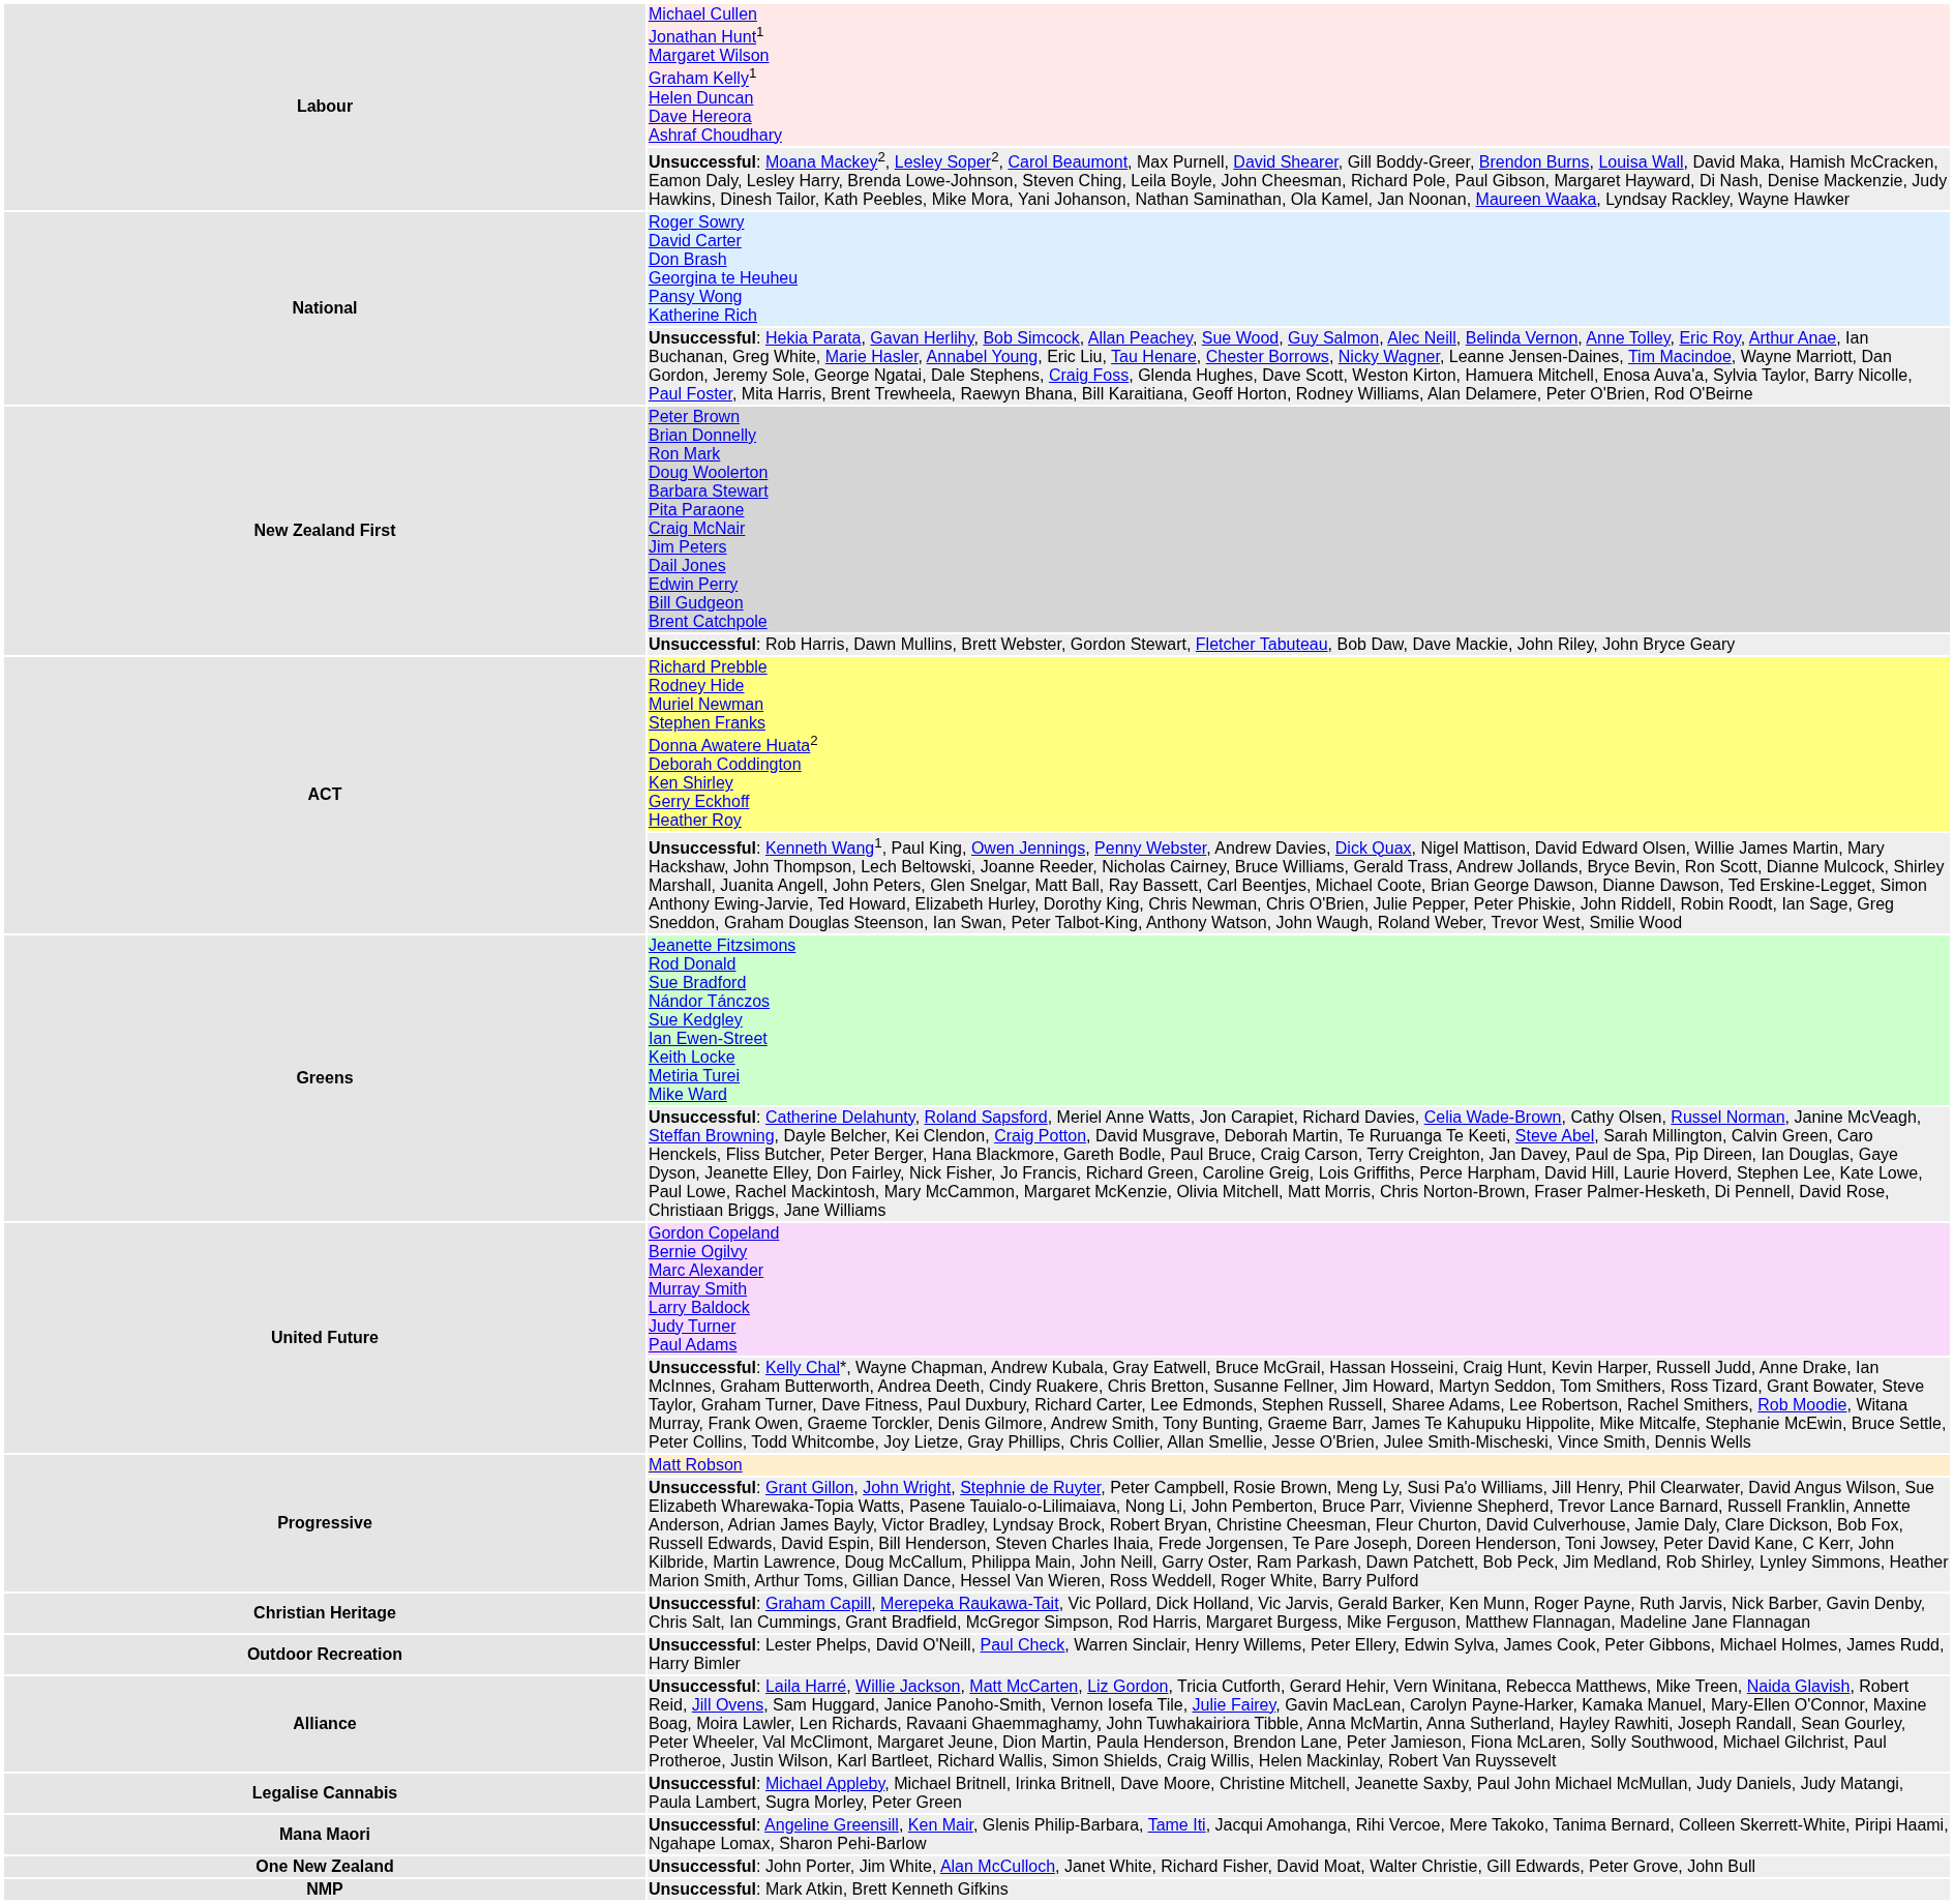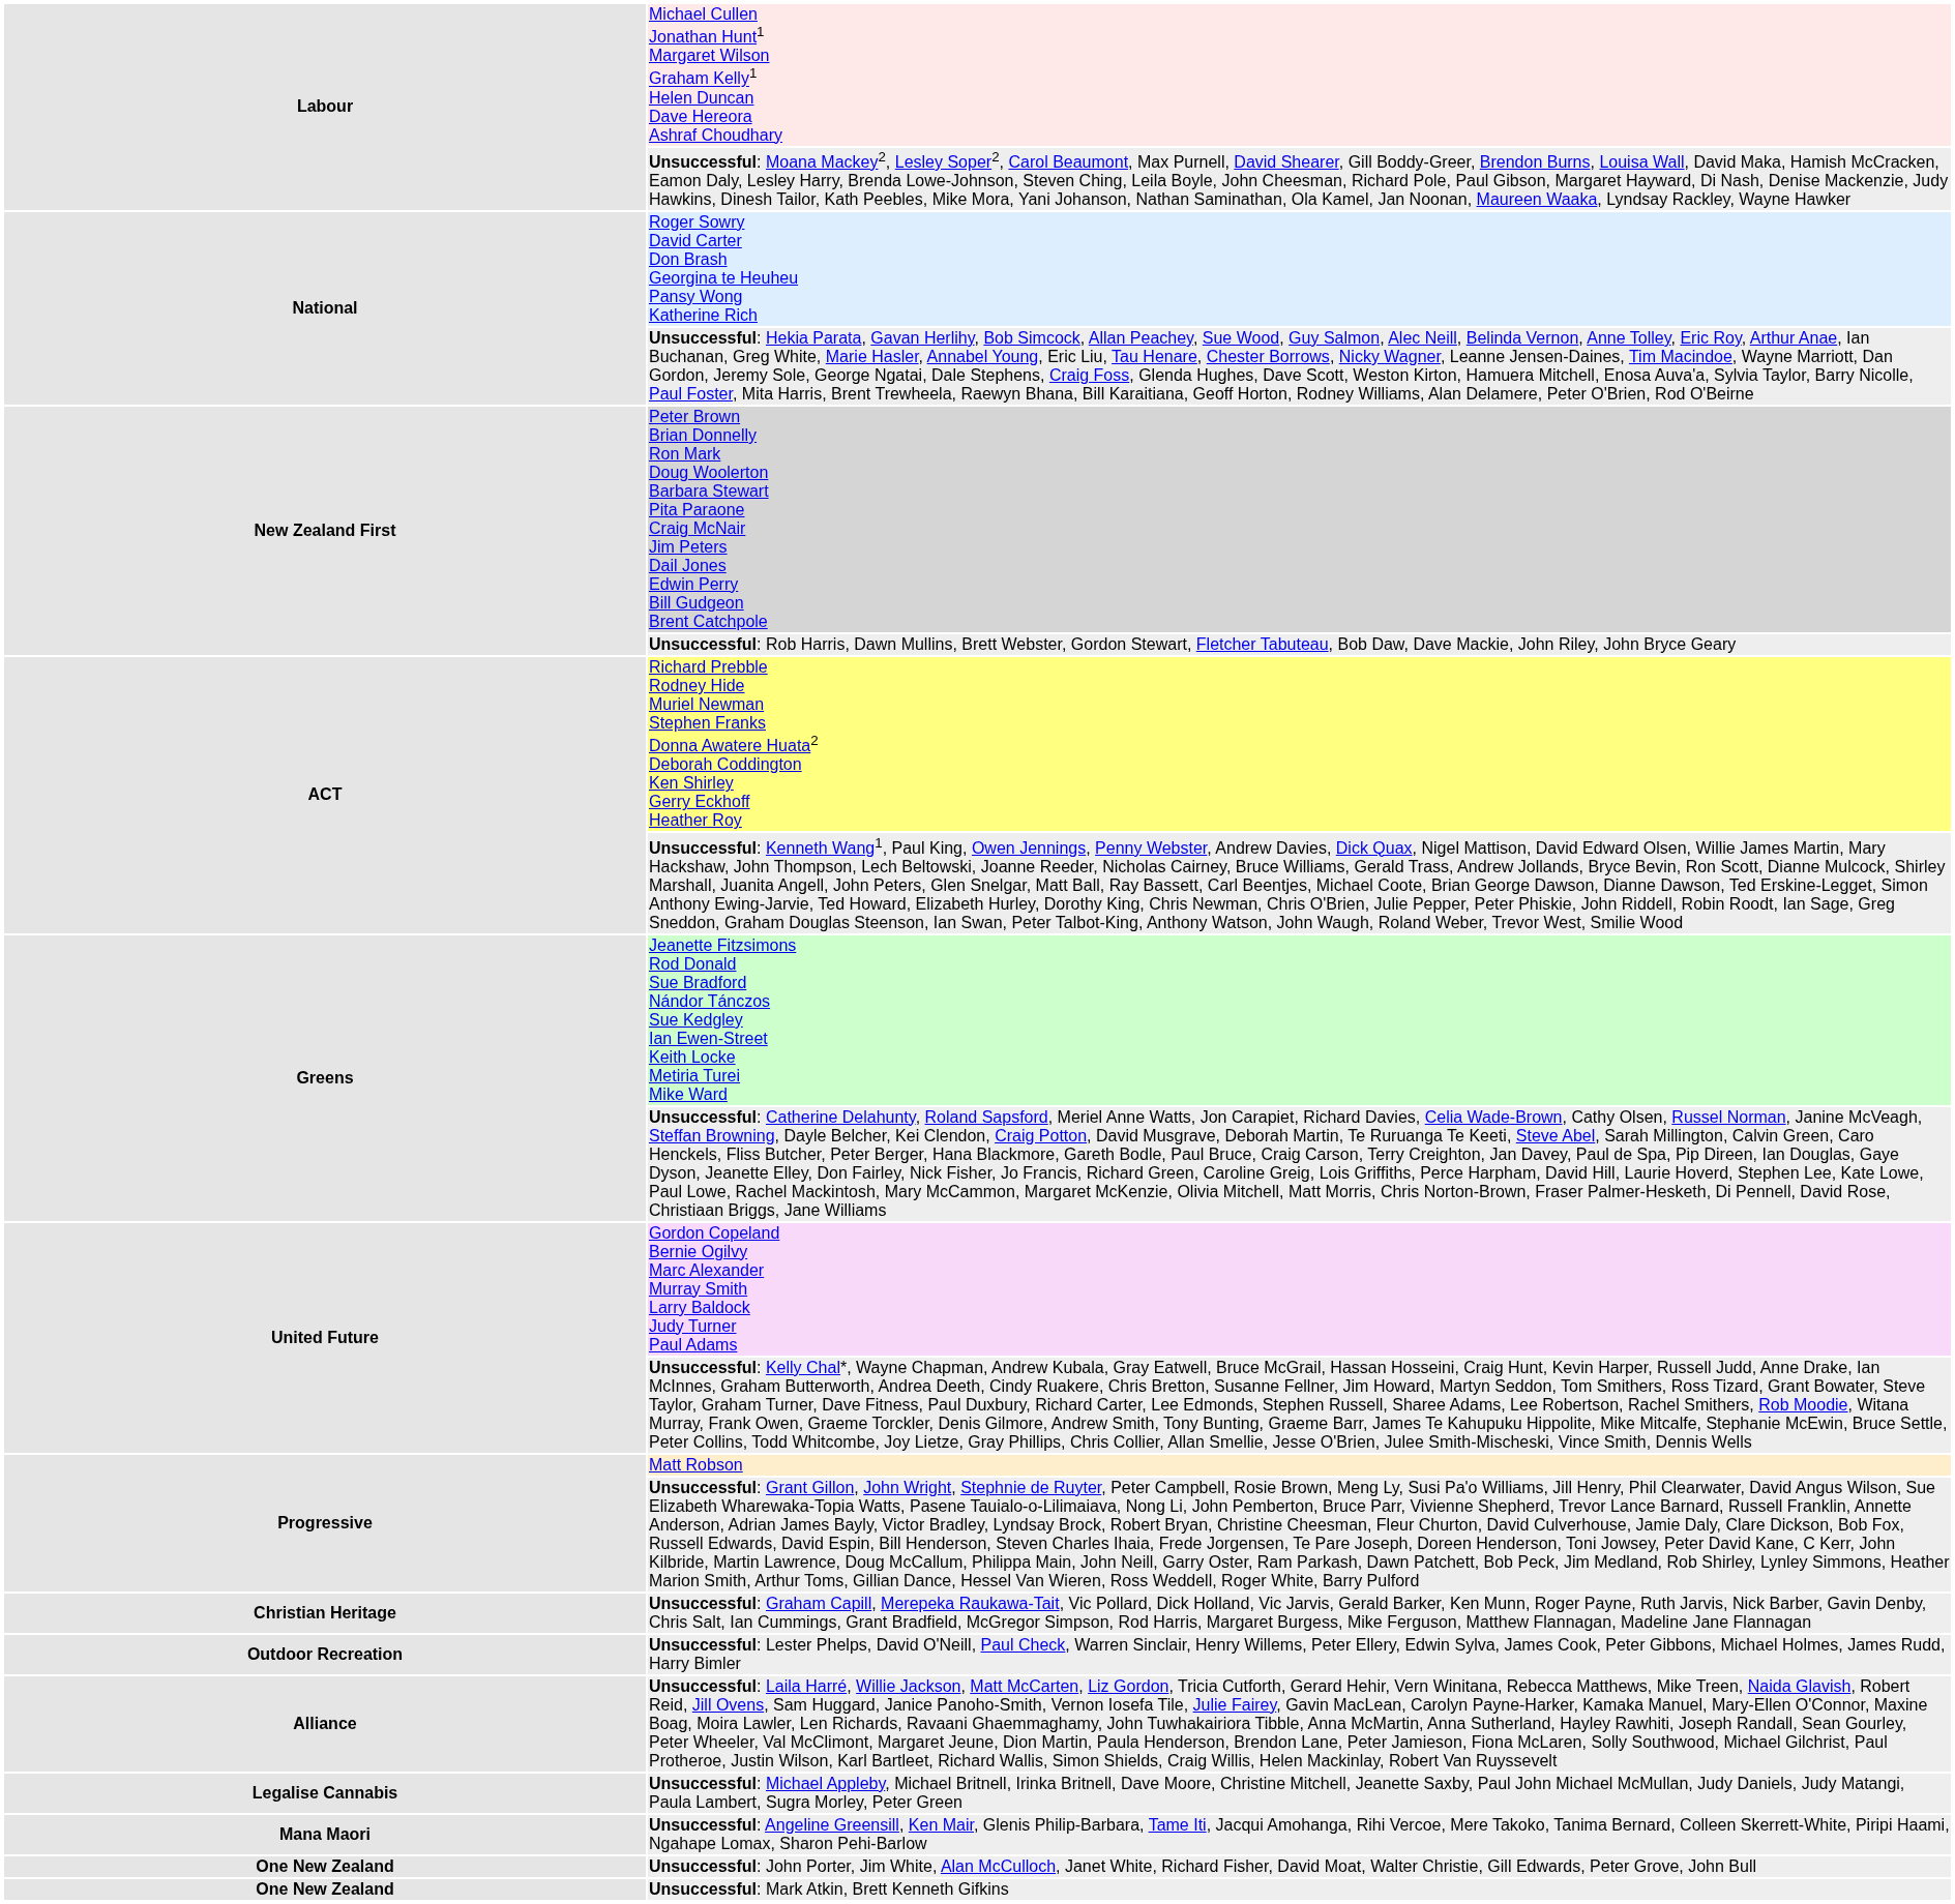Unsuccessful: Mark Atkin, Brett Kenneth Gifkins | column 1: NMP -> One New Zealand
